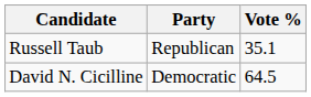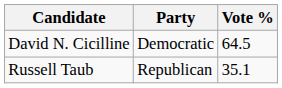rows swapped: David N. Cicilline <-> Russell Taub
